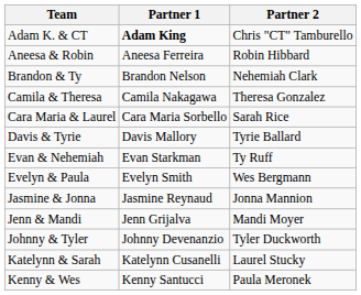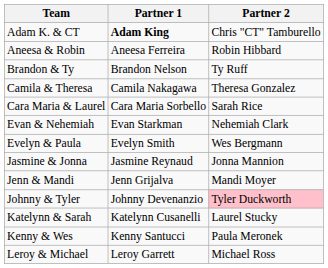Brandon & Ty | Partner 2: Nehemiah Clark -> Ty Ruff
- row: Davis & Tyrie | Davis Mallory | Tyrie Ballard
Evan & Nehemiah | Partner 2: Ty Ruff -> Nehemiah Clark
Johnny & Tyler | Partner 2: no background -> pink background
+ row: Leroy & Michael | Leroy Garrett | Michael Ross
